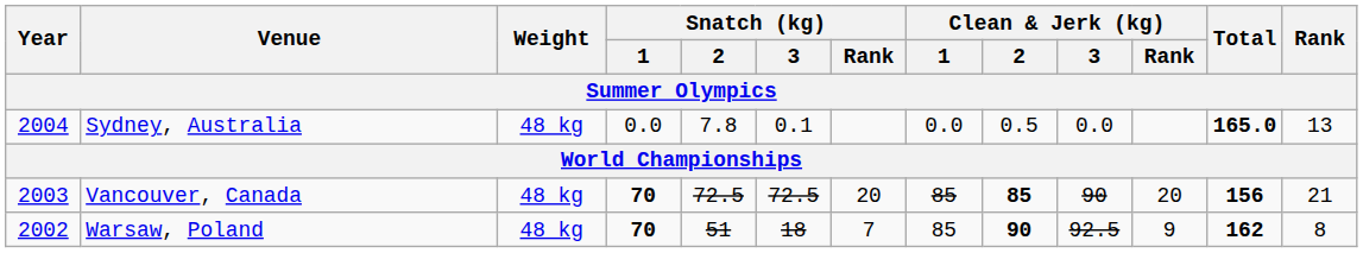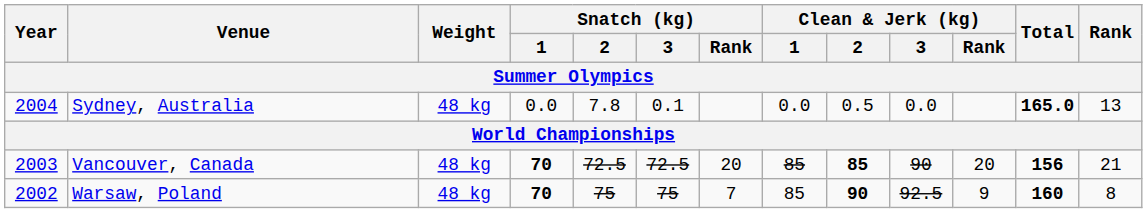Warsaw, Poland | Snatch (kg) / 2: 51 -> 75
Warsaw, Poland | Snatch (kg) / 3: 18 -> 75
Warsaw, Poland | Total: 162 -> 160
